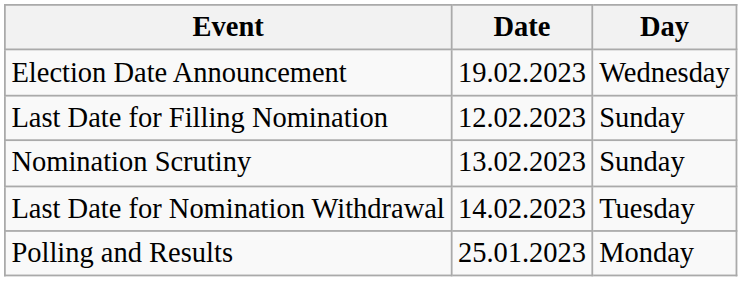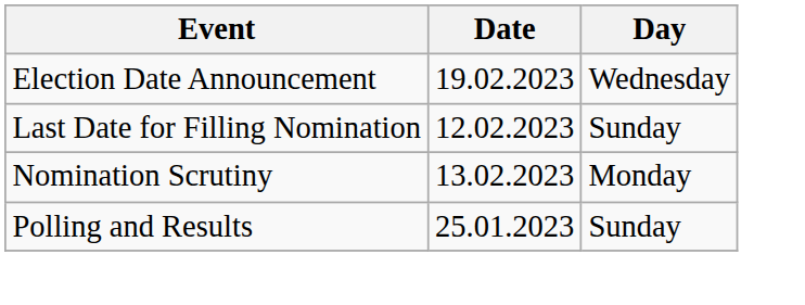Nomination Scrutiny | Day: Sunday -> Monday
- row: Last Date for Nomination Withdrawal | 14.02.2023 | Tuesday
Polling and Results | Day: Monday -> Sunday
